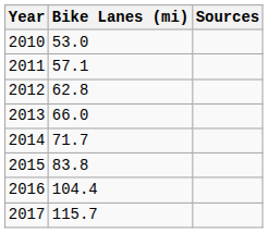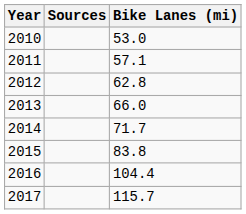columns swapped: Bike Lanes (mi) <-> Sources
